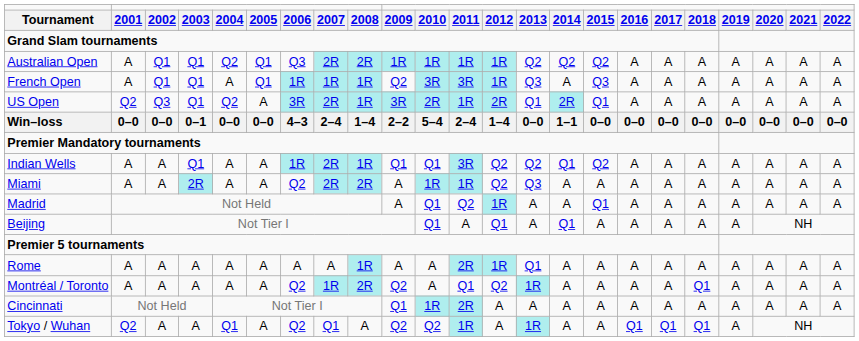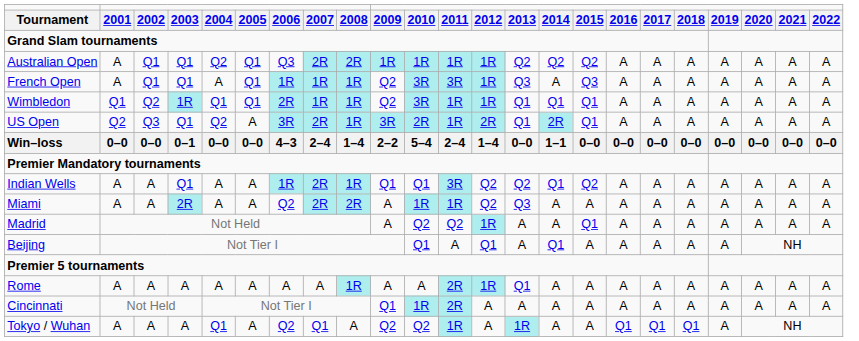+ row: Wimbledon | Q1 | Q2 | 1R | Q1 | Q1 | 2R | 1R | 1R | Q2 | 3R | 1R | 1R | Q1 | Q1 | Q1 | A | A | A | A | A | A | A
Madrid | column 11: Q1 -> Q2
- row: Montréal / Toronto | A | A | A | A | A | Q2 | 1R | 2R | Q2 | A | Q1 | Q2 | 1R | A | A | A | A | Q1 | A | A | A | A
Tokyo / Wuhan | column 2: Q2 -> A
